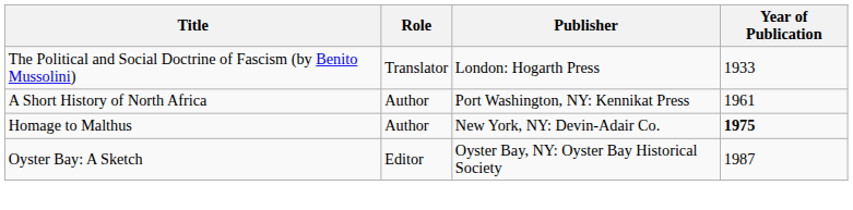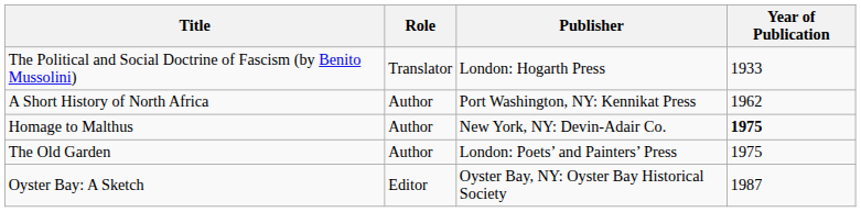A Short History of North Africa | Year of Publication: 1961 -> 1962
+ row: The Old Garden | Author | London: Poets’ and Painters’ Press | 1975
